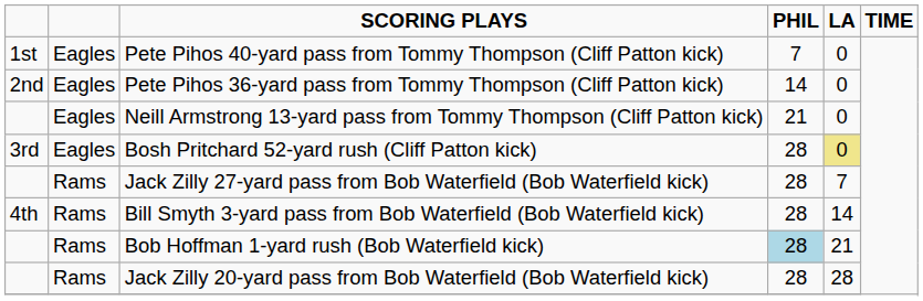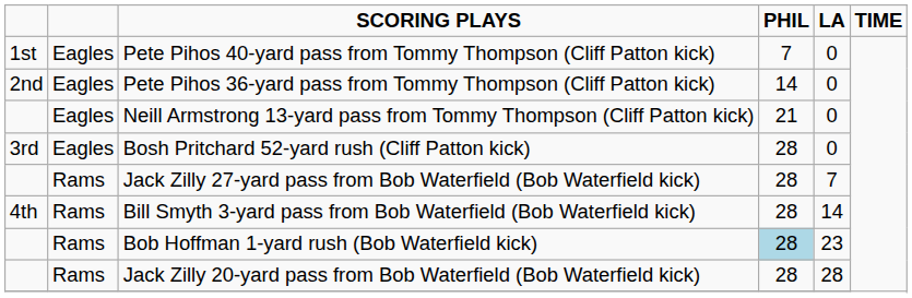Bosh Pritchard 52-yard rush (Cliff Patton kick) | LA: khaki background -> no background
Bob Hoffman 1-yard rush (Bob Waterfield kick) | LA: 21 -> 23
